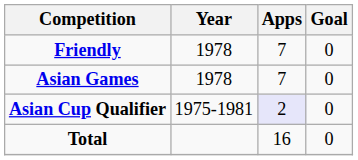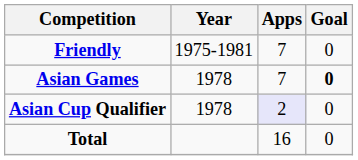Friendly | Year: 1978 -> 1975-1981
Asian Games | Goal: normal -> bold
Asian Cup Qualifier | Year: 1975-1981 -> 1978
